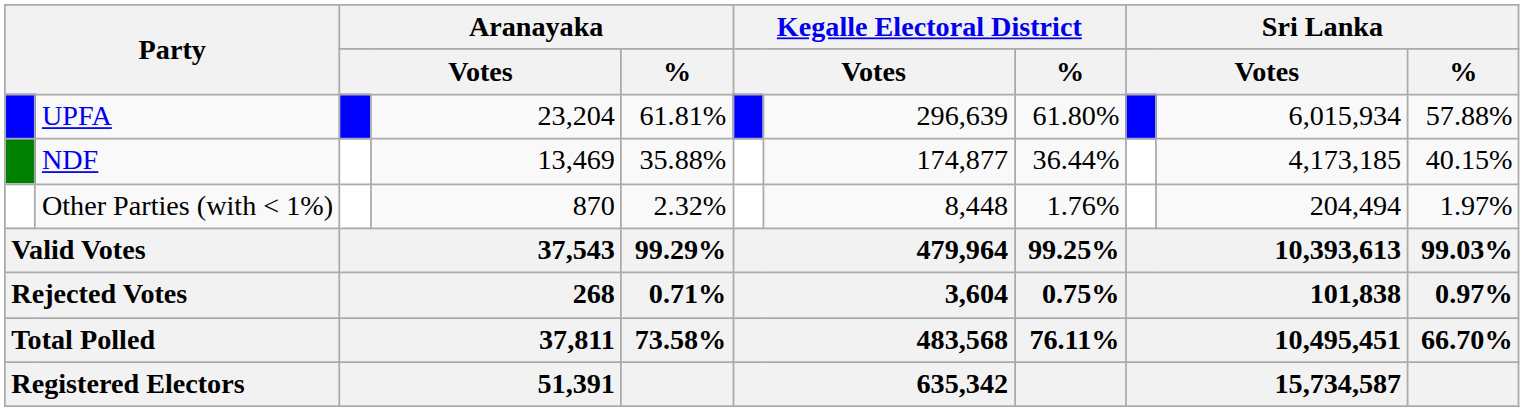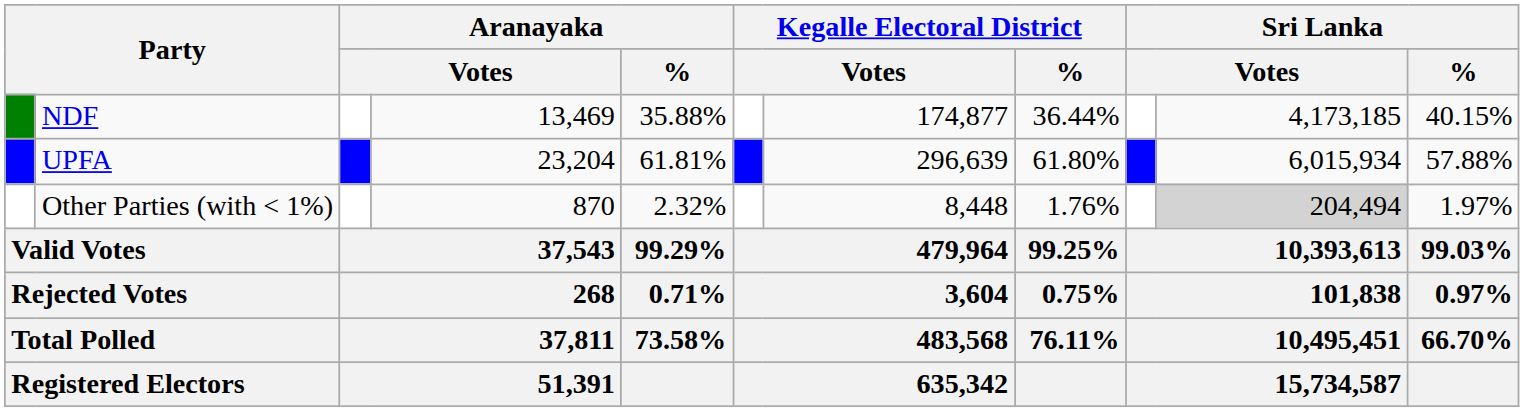rows swapped: UPFA <-> NDF
Other Parties (with < 1%) | column 10: no background -> lightgrey background
